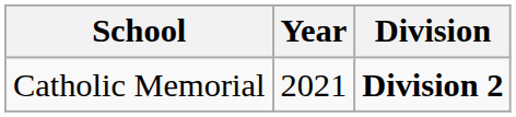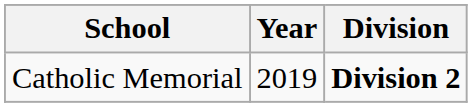Catholic Memorial | Year: 2021 -> 2019
